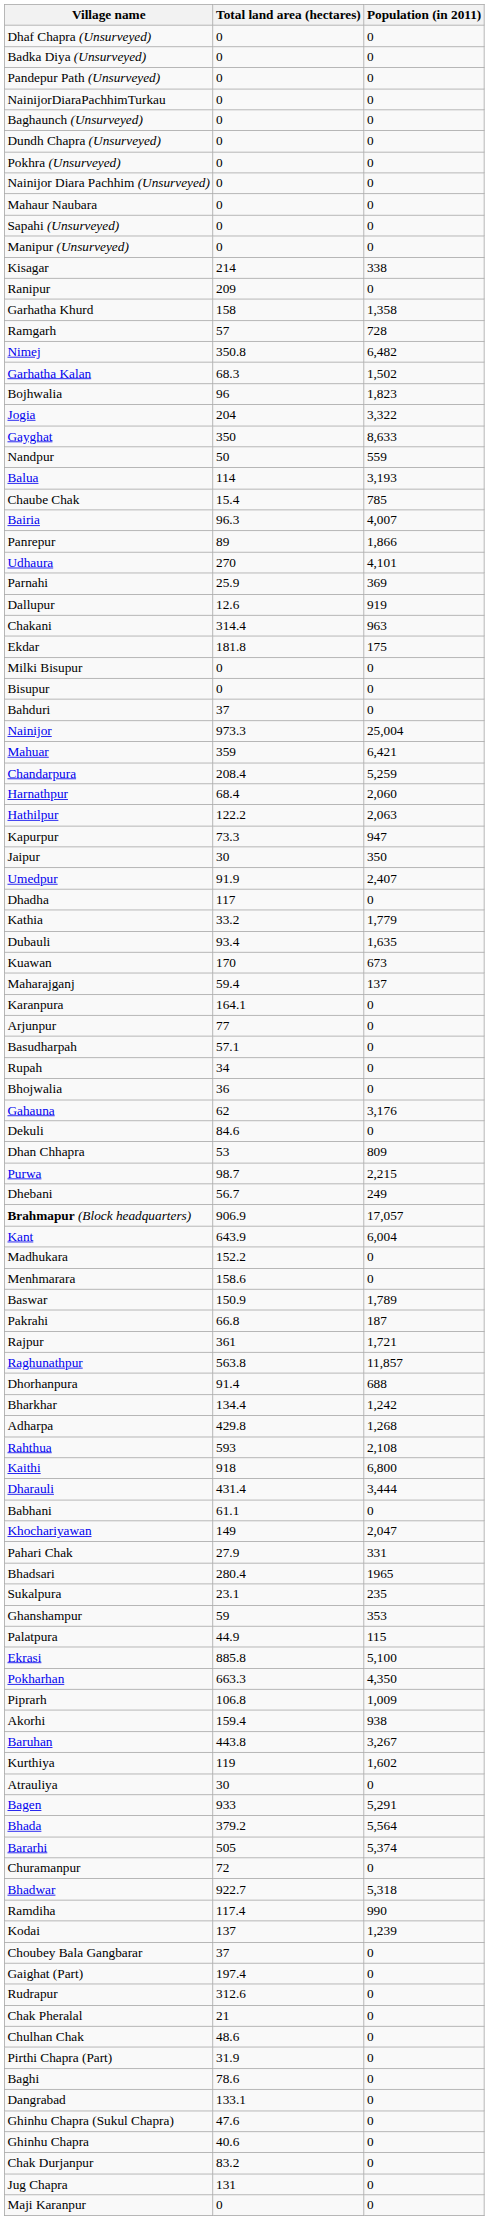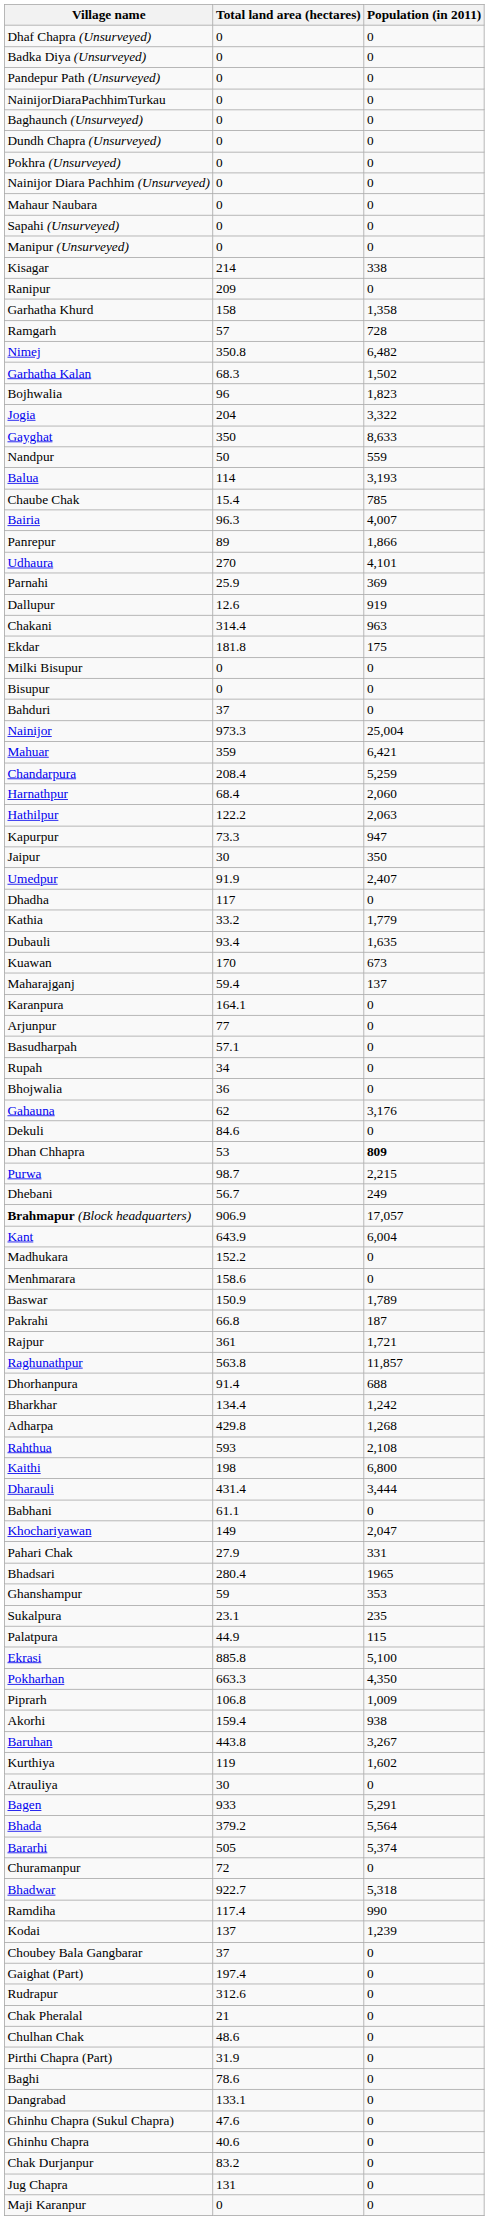Dhan Chhapra | Population (in 2011): normal -> bold
Kaithi | Total land area (hectares): 918 -> 198
rows swapped: Ghanshampur <-> Sukalpura
